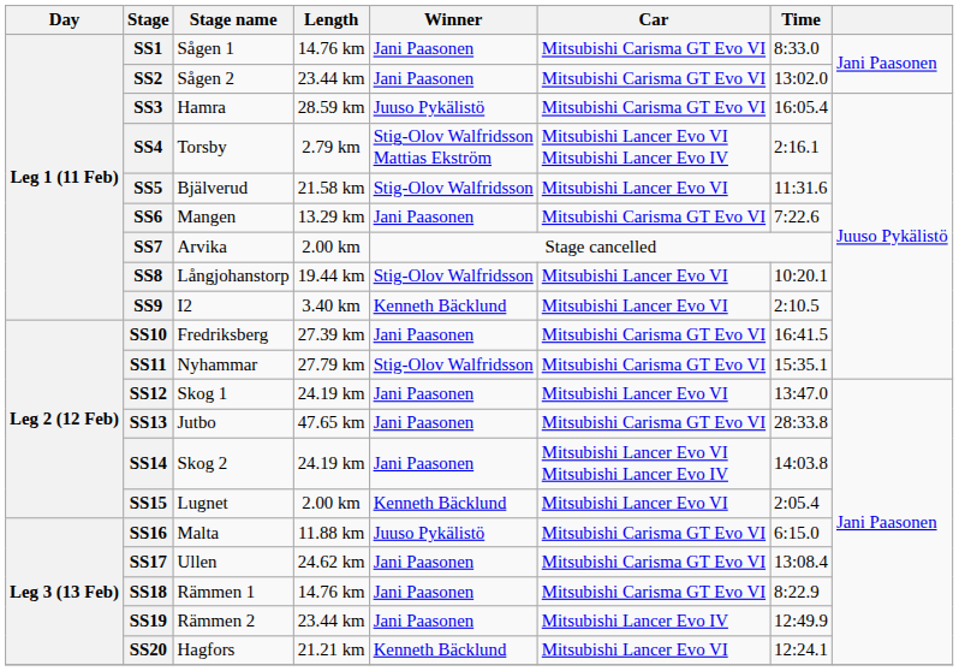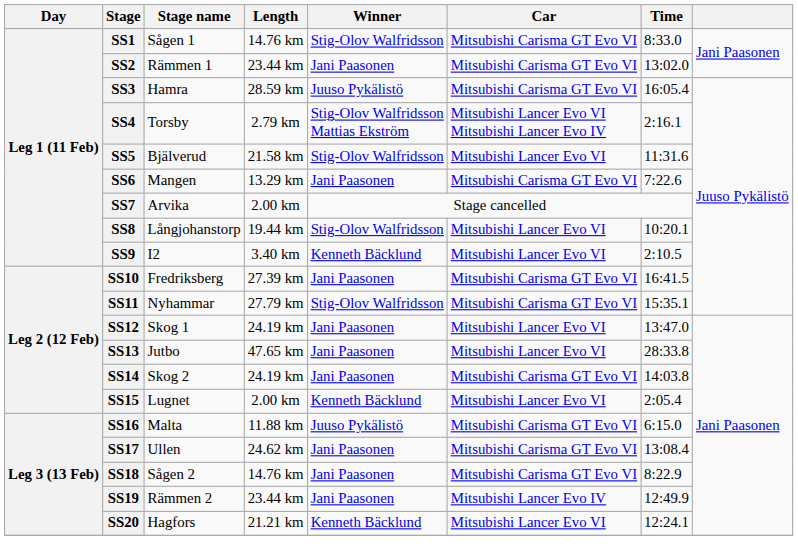SS1 | Winner: Jani Paasonen -> Stig-Olov Walfridsson
SS2 | Stage name: Sågen 2 -> Rämmen 1
SS13 | Car: Mitsubishi Carisma GT Evo VI -> Mitsubishi Lancer Evo VI
SS14 | Car: Mitsubishi Lancer Evo VI Mitsubishi Lancer Evo IV -> Mitsubishi Carisma GT Evo VI
SS18 | Stage name: Rämmen 1 -> Sågen 2
